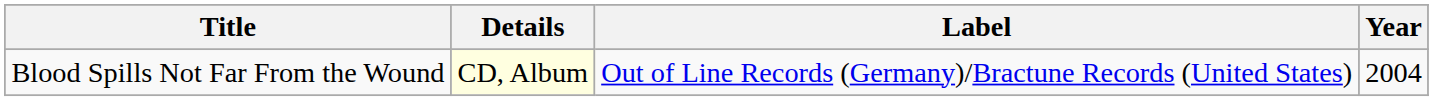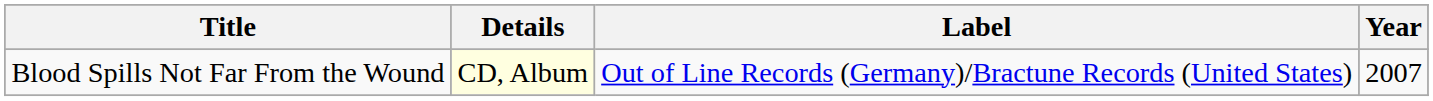Blood Spills Not Far From the Wound | Year: 2004 -> 2007
